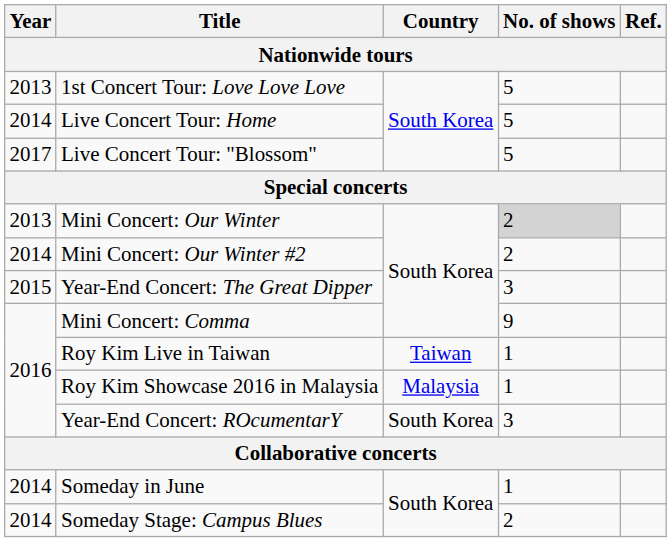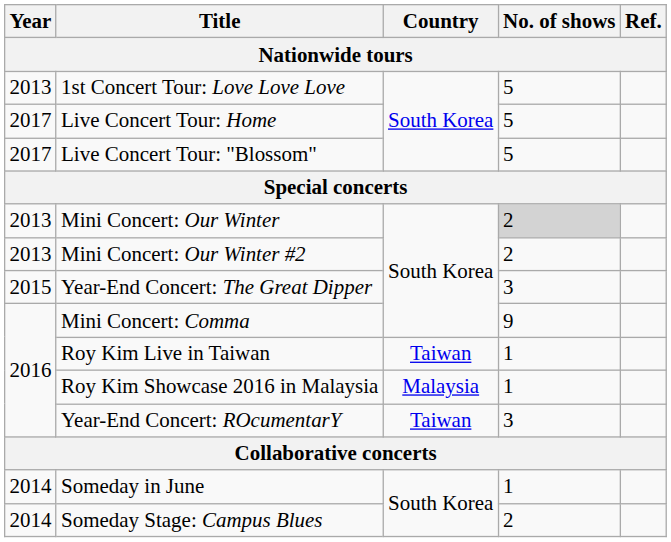Live Concert Tour: Home | Year: 2014 -> 2017
Mini Concert: Our Winter #2 | Year: 2014 -> 2013
Year-End Concert: ROcumentarY | Country: South Korea -> Taiwan
